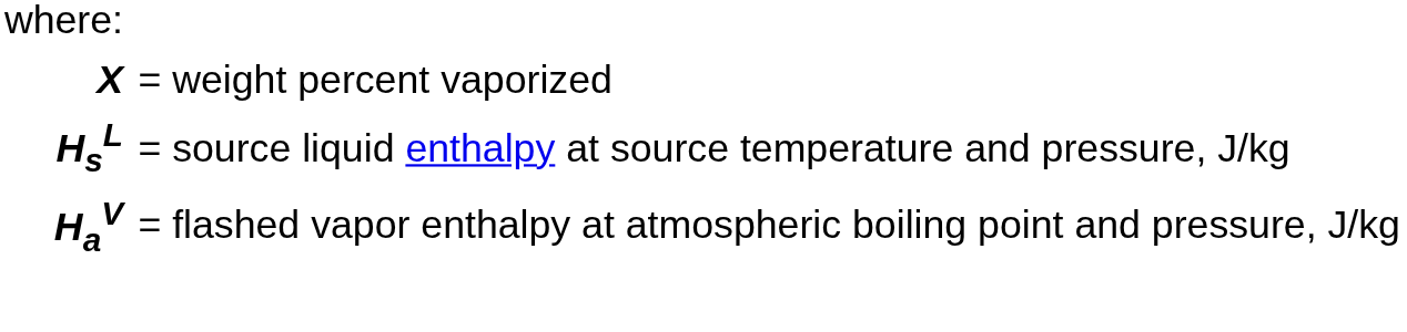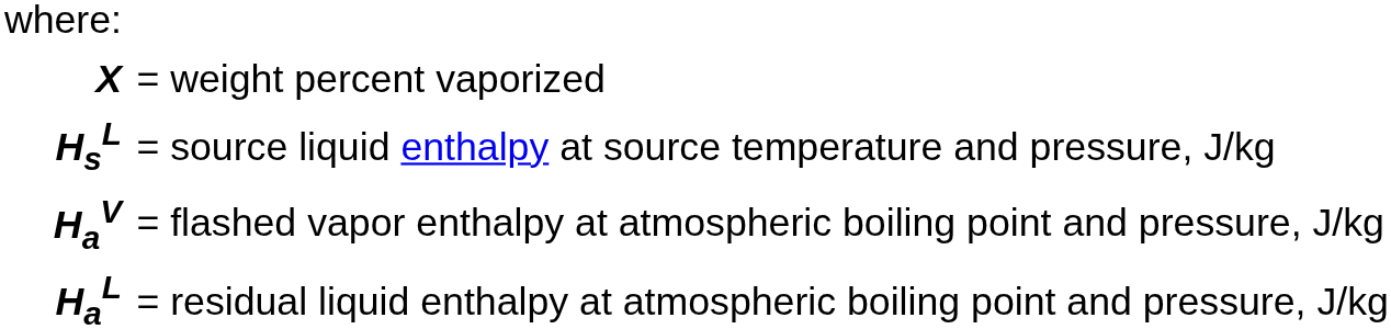+ row: HaL | = residual liquid enthalpy at atmospheric boiling point and pressure, J/kg
